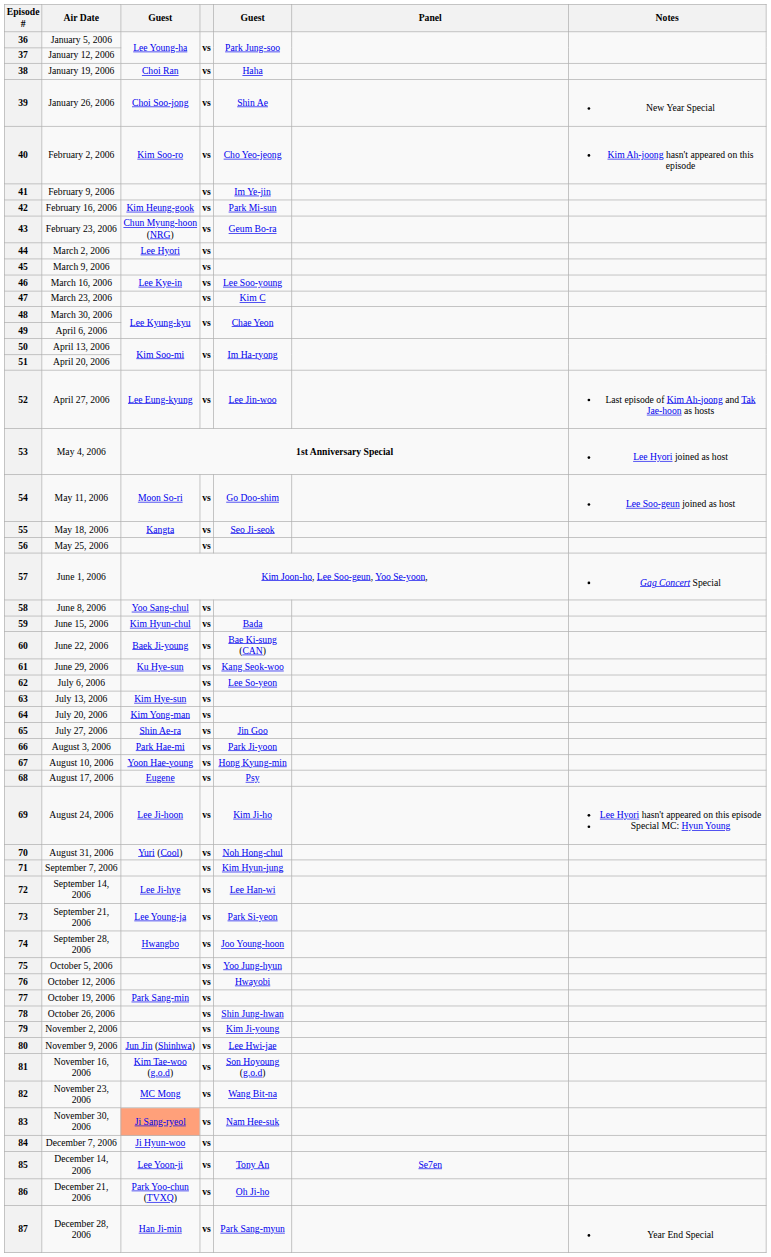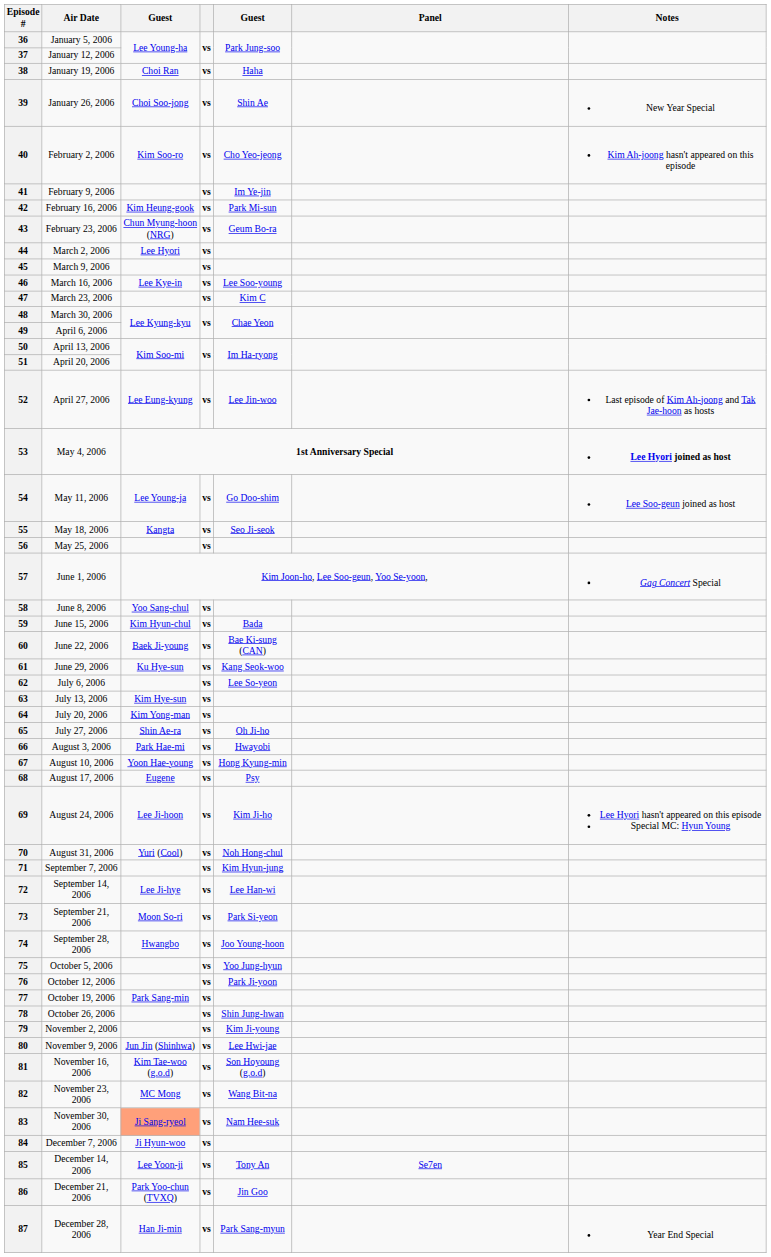53 | Notes: normal -> bold
54 | column 3: Moon So-ri -> Lee Young-ja
65 | column 5: Jin Goo -> Oh Ji-ho
66 | column 5: Park Ji-yoon -> Hwayobi
73 | column 3: Lee Young-ja -> Moon So-ri
76 | column 5: Hwayobi -> Park Ji-yoon
86 | column 5: Oh Ji-ho -> Jin Goo
